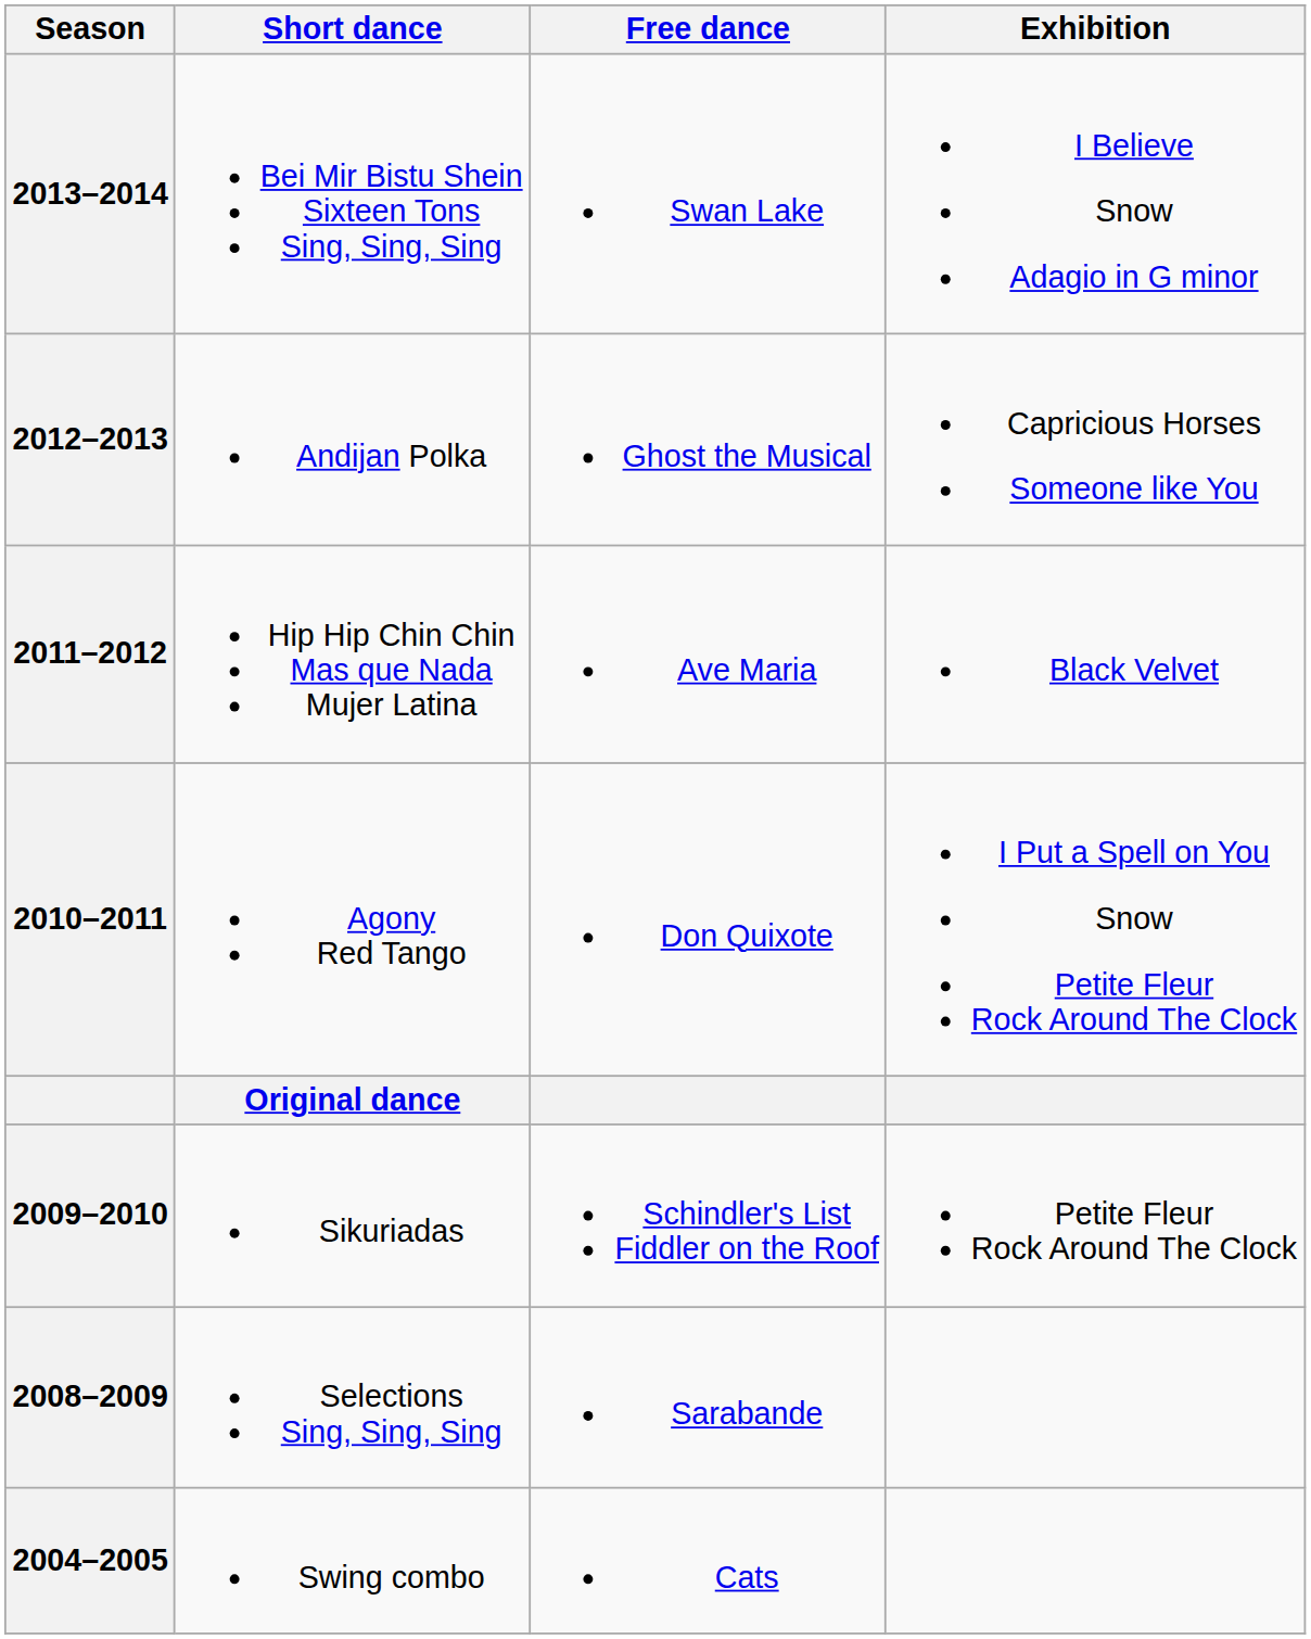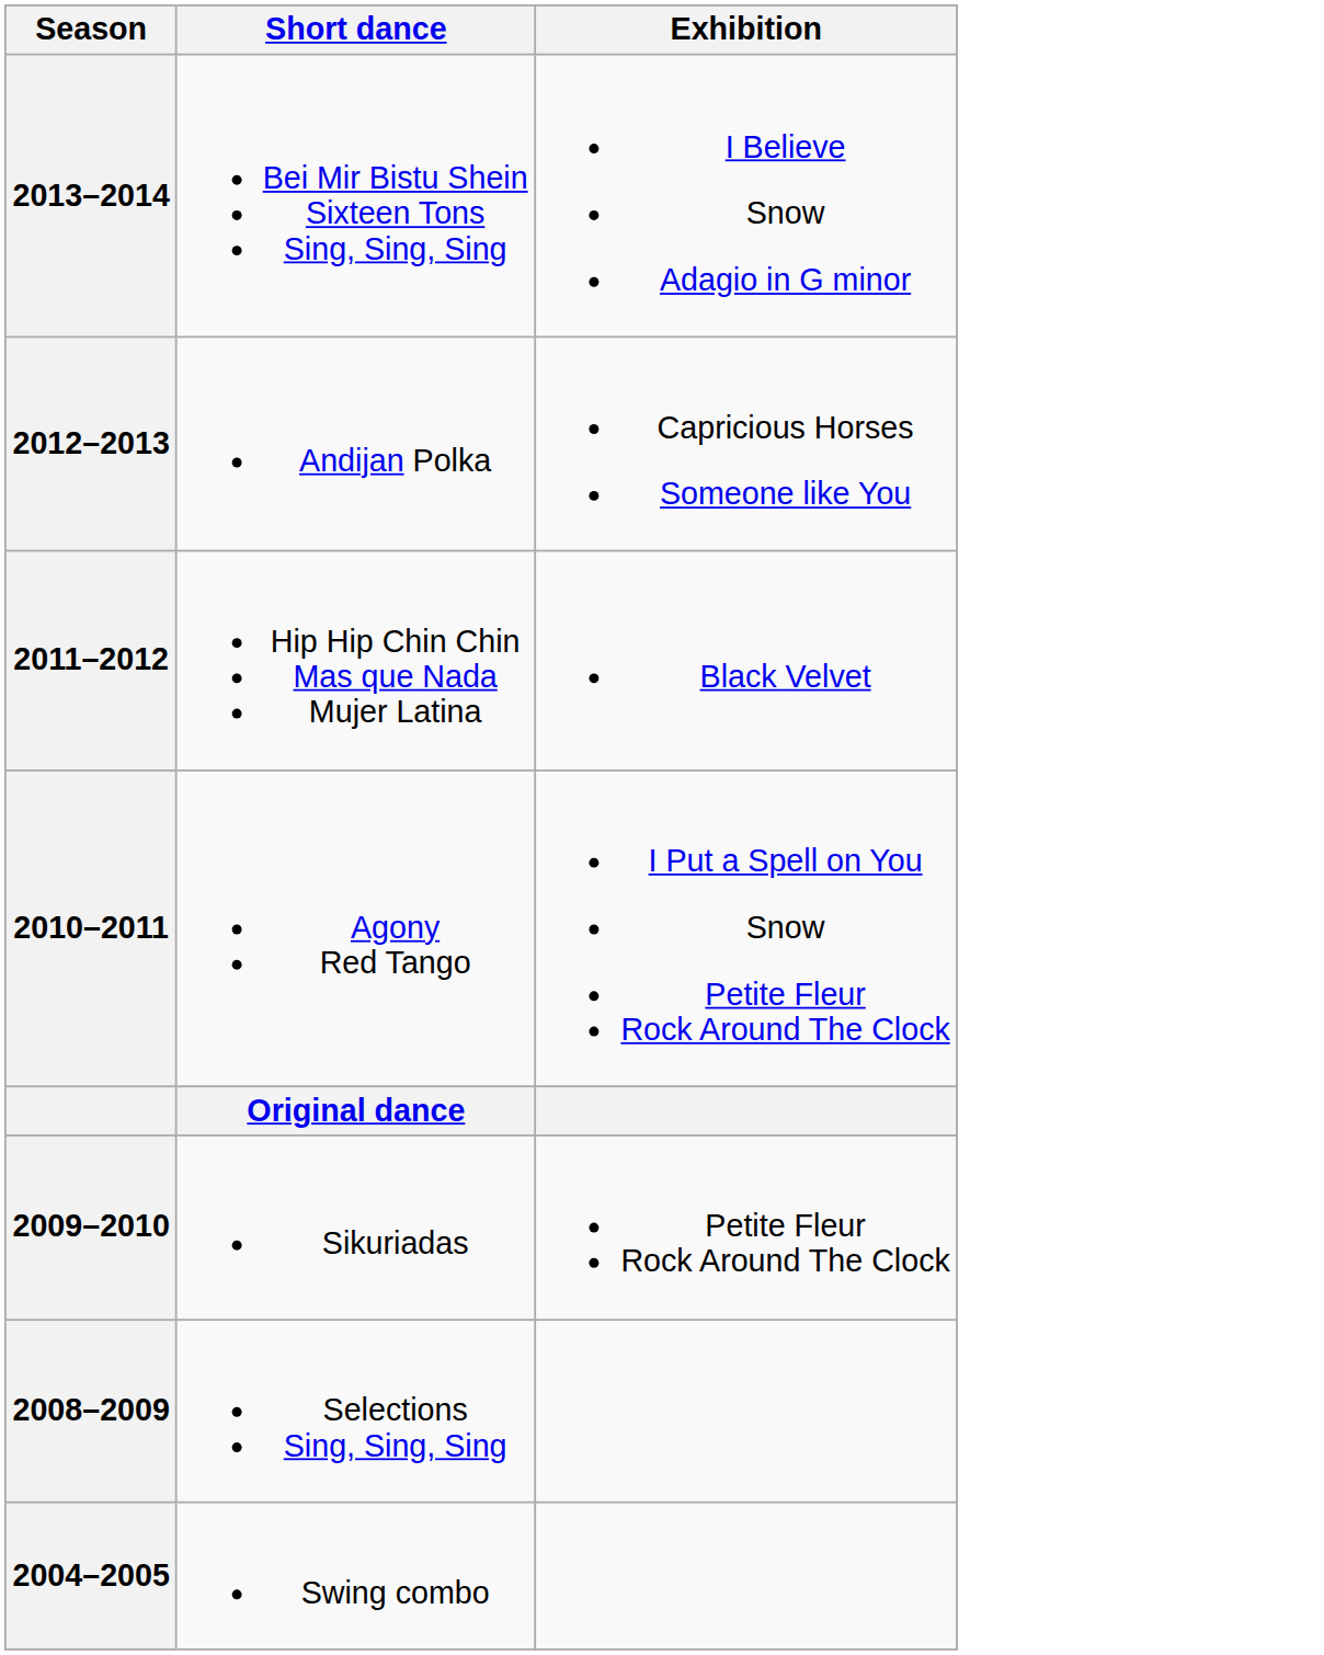- column: Free dance | Swan Lake | Ghost the Musical | Ave Maria | Don Quixote | Schindler's List Fiddler on the Roof | Sarabande | Cats
